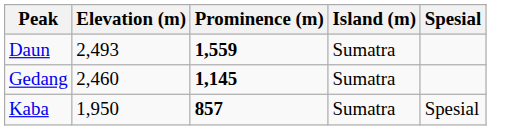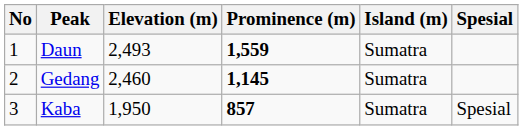+ column: No | 1 | 2 | 3
